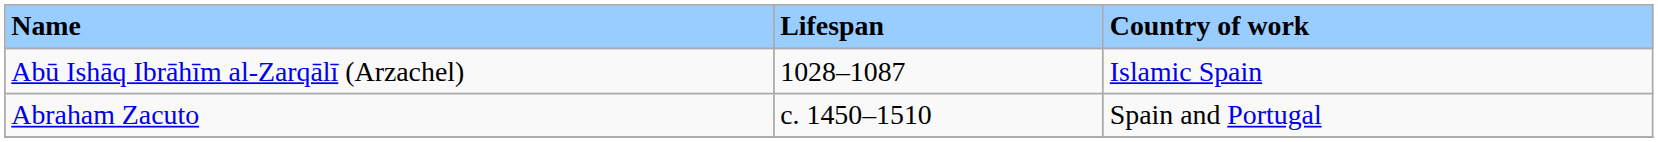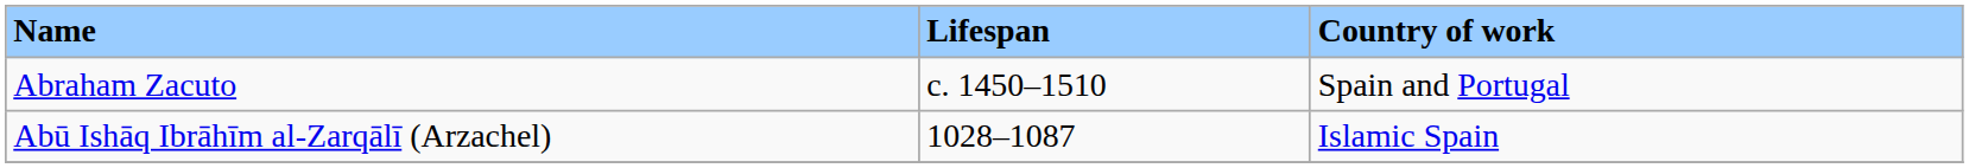rows swapped: Abraham Zacuto <-> Abū Ishāq Ibrāhīm al-Zarqālī (Arzachel)
